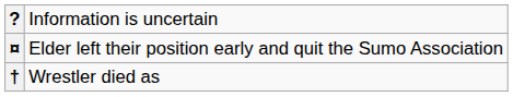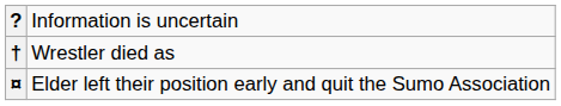rows swapped: † <-> ¤
